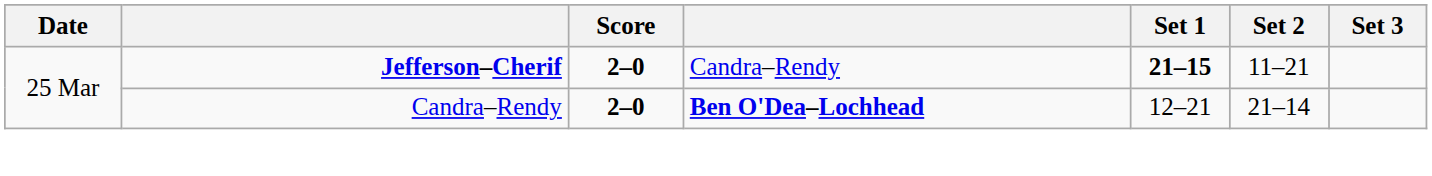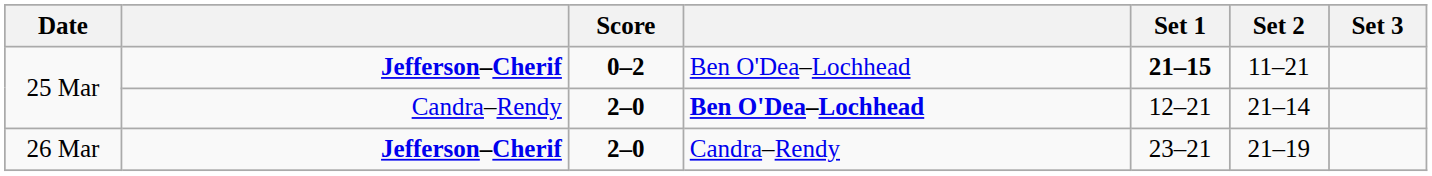25 Mar / Jefferson–Cherif | Score: 2–0 -> 0–2
25 Mar / Jefferson–Cherif | column 4: Candra–Rendy -> Ben O'Dea–Lochhead
+ row: 26 Mar | Jefferson–Cherif | 2–0 | Candra–Rendy | 23–21 | 21–19
